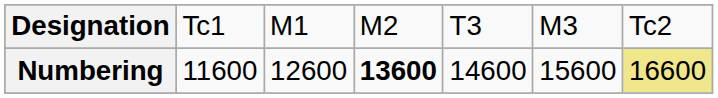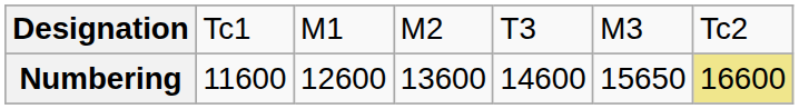Numbering | column 4: bold -> normal
Numbering | column 6: 15600 -> 15650
